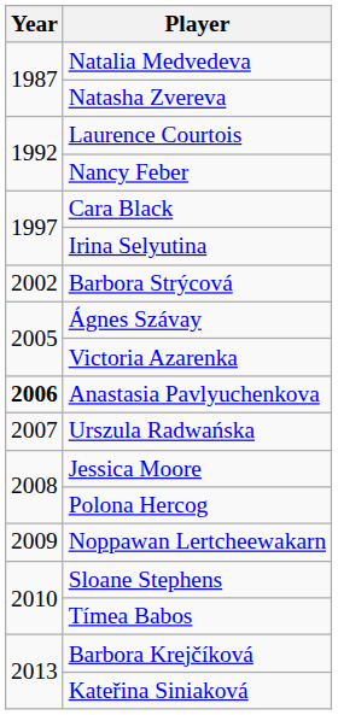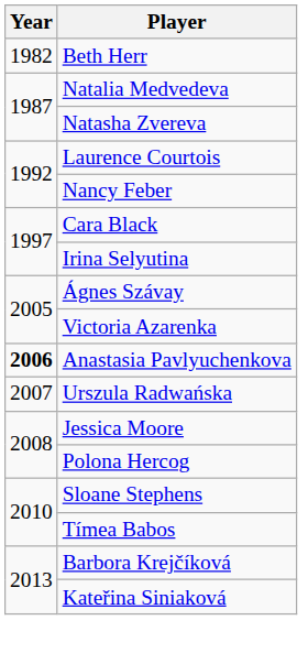+ row: 1982 | Beth Herr
- row: 2002 | Barbora Strýcová
- row: 2009 | Noppawan Lertcheewakarn
